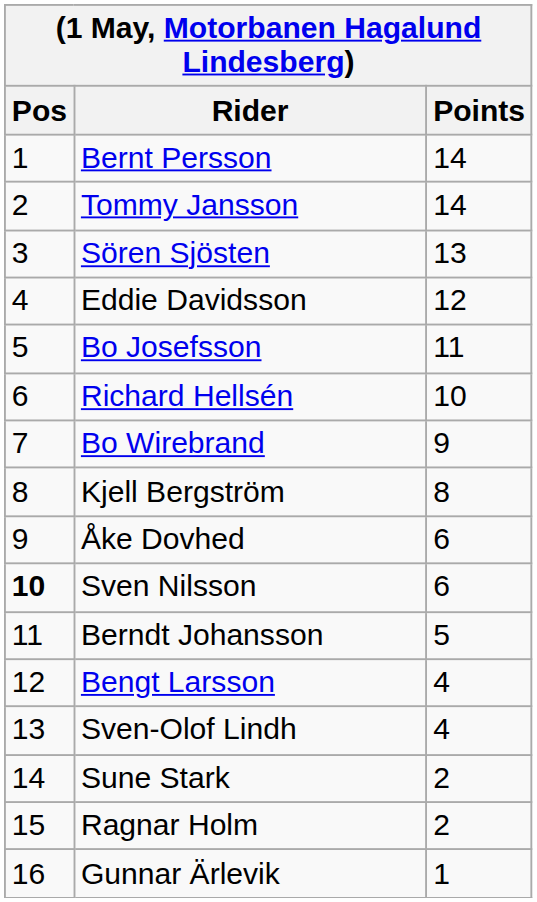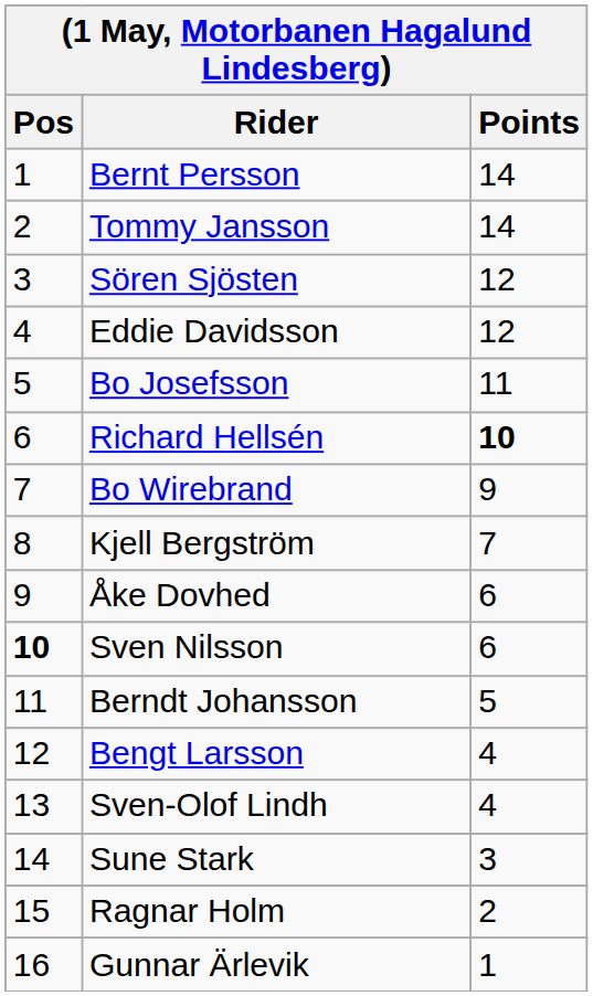Sören Sjösten | Points: 13 -> 12
Richard Hellsén | Points: normal -> bold
Kjell Bergström | Points: 8 -> 7
Sune Stark | Points: 2 -> 3
